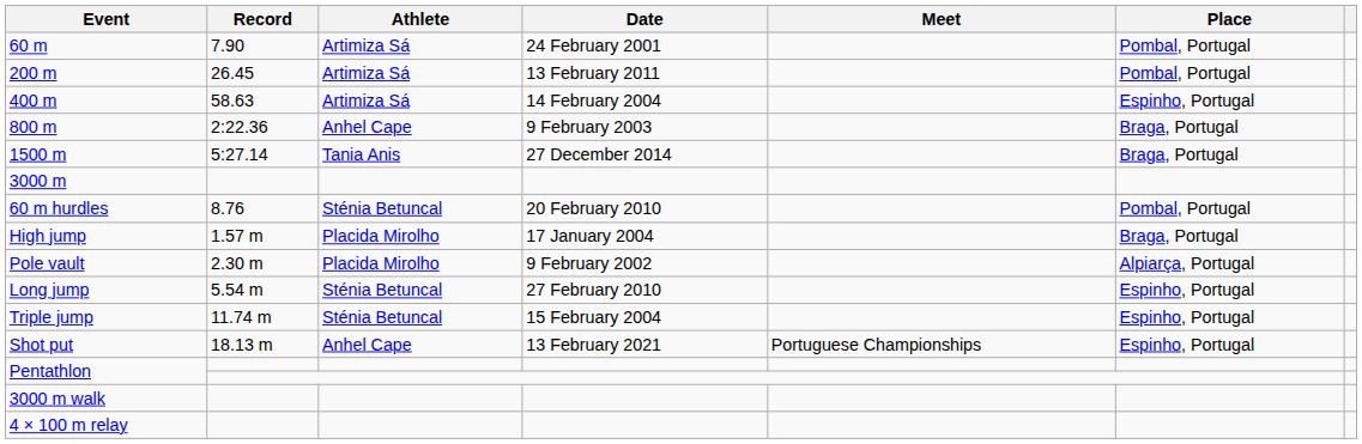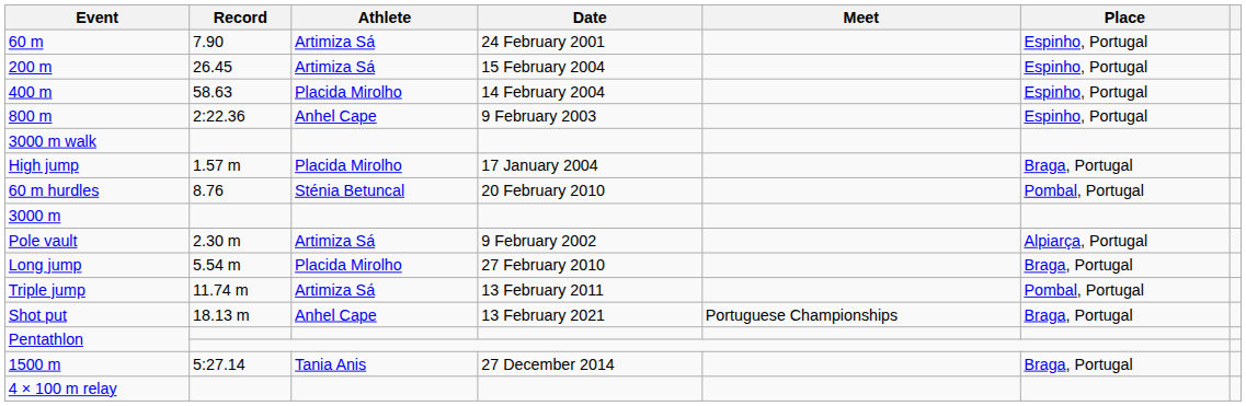60 m | Place: Pombal, Portugal -> Espinho, Portugal
200 m | Date: 13 February 2011 -> 15 February 2004
200 m | Place: Pombal, Portugal -> Espinho, Portugal
400 m | Athlete: Artimiza Sá -> Placida Mirolho
800 m | Place: Braga, Portugal -> Espinho, Portugal
rows swapped: 1500 m <-> 3000 m walk
rows swapped: 3000 m <-> High jump
Pole vault | Athlete: Placida Mirolho -> Artimiza Sá
Long jump | Athlete: Sténia Betuncal -> Placida Mirolho
Long jump | Place: Espinho, Portugal -> Braga, Portugal
Triple jump | Athlete: Sténia Betuncal -> Artimiza Sá
Triple jump | Date: 15 February 2004 -> 13 February 2011
Triple jump | Place: Espinho, Portugal -> Pombal, Portugal
Shot put | Place: Espinho, Portugal -> Braga, Portugal
